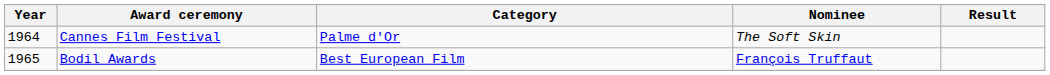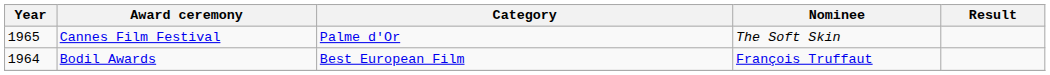Cannes Film Festival | Year: 1964 -> 1965
Bodil Awards | Year: 1965 -> 1964
